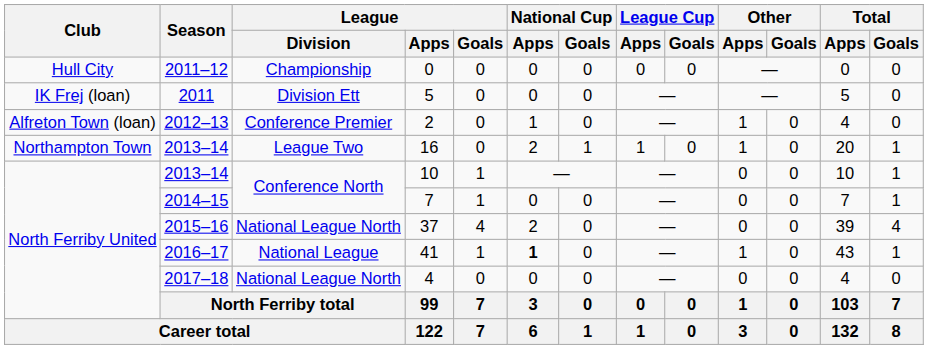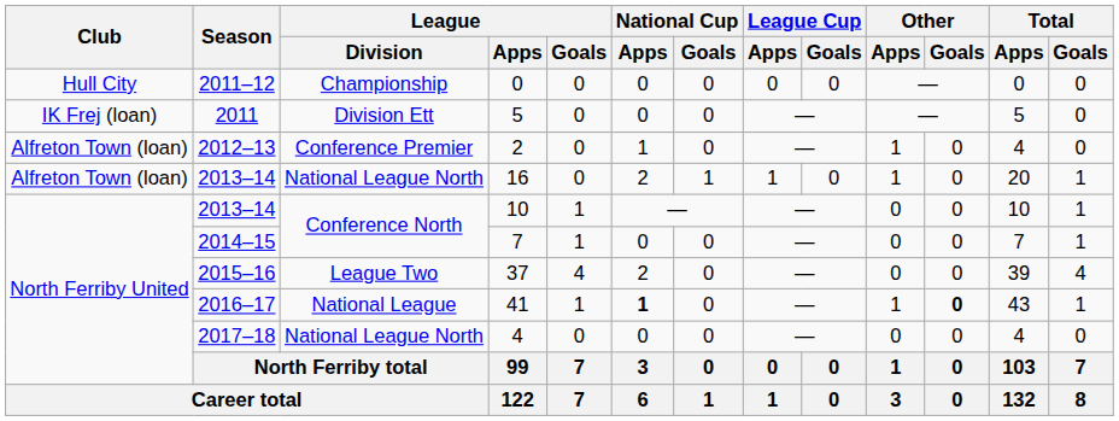16 | Club: Northampton Town -> Alfreton Town (loan)
16 | League / Division: League Two -> National League North
37 | League / Division: National League North -> League Two
41 | Other / Goals: normal -> bold
